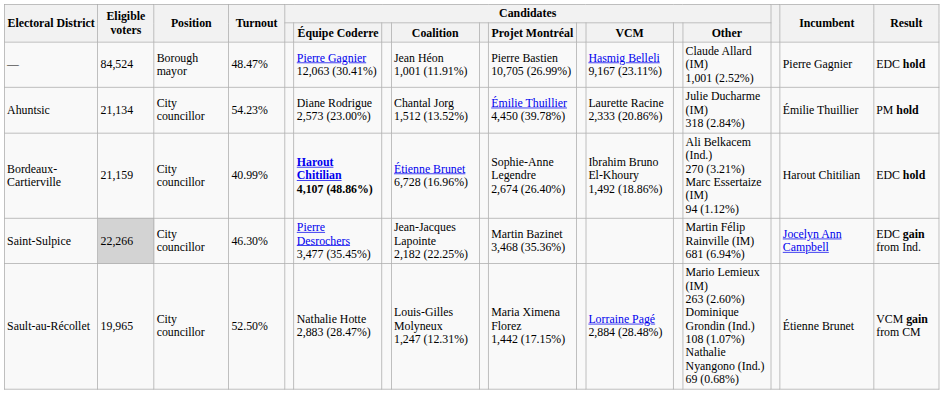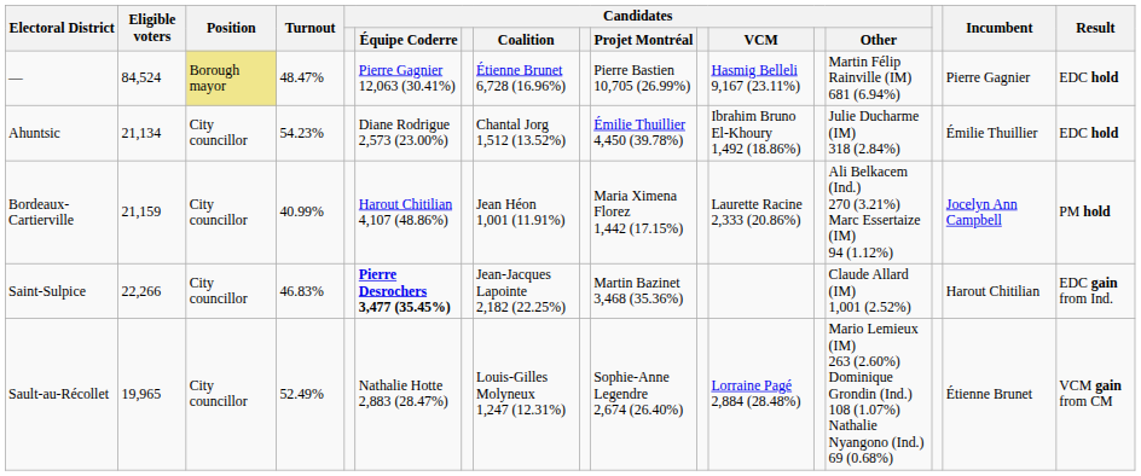— | Position: no background -> khaki background
— | Candidates / Coalition: Jean Héon 1,001 (11.91%) -> Étienne Brunet 6,728 (16.96%)
— | Candidates / Other: Claude Allard (IM) 1,001 (2.52%) -> Martin Félip Rainville (IM) 681 (6.94%)
Ahuntsic | Candidates / VCM: Laurette Racine 2,333 (20.86%) -> Ibrahim Bruno El-Khoury 1,492 (18.86%)
Ahuntsic | Result: PM hold -> EDC hold
Bordeaux-Cartierville | Candidates / Équipe Coderre: bold -> normal
Bordeaux-Cartierville | Candidates / Coalition: Étienne Brunet 6,728 (16.96%) -> Jean Héon 1,001 (11.91%)
Bordeaux-Cartierville | Candidates / Projet Montréal: Sophie-Anne Legendre 2,674 (26.40%) -> Maria Ximena Florez 1,442 (17.15%)
Bordeaux-Cartierville | Candidates / VCM: Ibrahim Bruno El-Khoury 1,492 (18.86%) -> Laurette Racine 2,333 (20.86%)
Bordeaux-Cartierville | Incumbent: Harout Chitilian -> Jocelyn Ann Campbell
Bordeaux-Cartierville | Result: EDC hold -> PM hold
Saint-Sulpice | Eligible voters: lightgrey background -> no background
Saint-Sulpice | Turnout: 46.30% -> 46.83%
Saint-Sulpice | Candidates / Équipe Coderre: normal -> bold
Saint-Sulpice | Candidates / Other: Martin Félip Rainville (IM) 681 (6.94%) -> Claude Allard (IM) 1,001 (2.52%)
Saint-Sulpice | Incumbent: Jocelyn Ann Campbell -> Harout Chitilian
Sault-au-Récollet | Turnout: 52.50% -> 52.49%
Sault-au-Récollet | Candidates / Projet Montréal: Maria Ximena Florez 1,442 (17.15%) -> Sophie-Anne Legendre 2,674 (26.40%)
